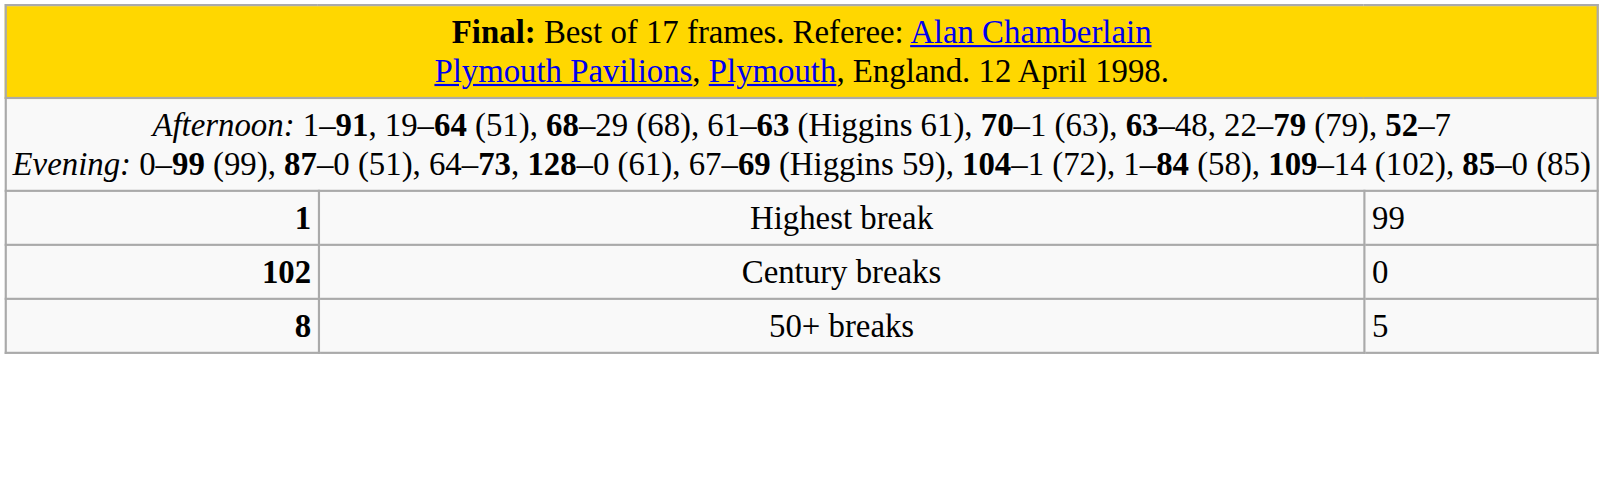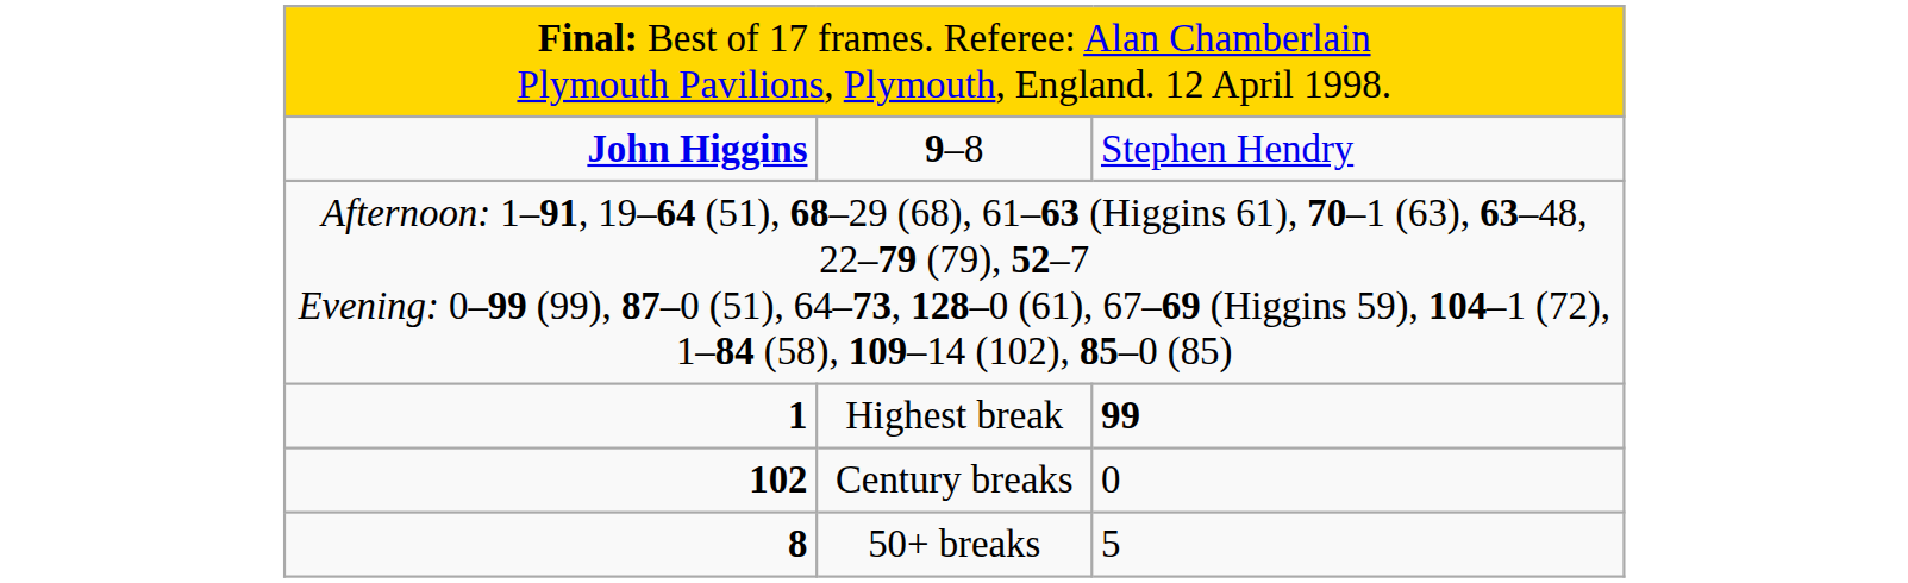+ row: John Higgins | 9–8 | Stephen Hendry
Highest break | column 3: normal -> bold
